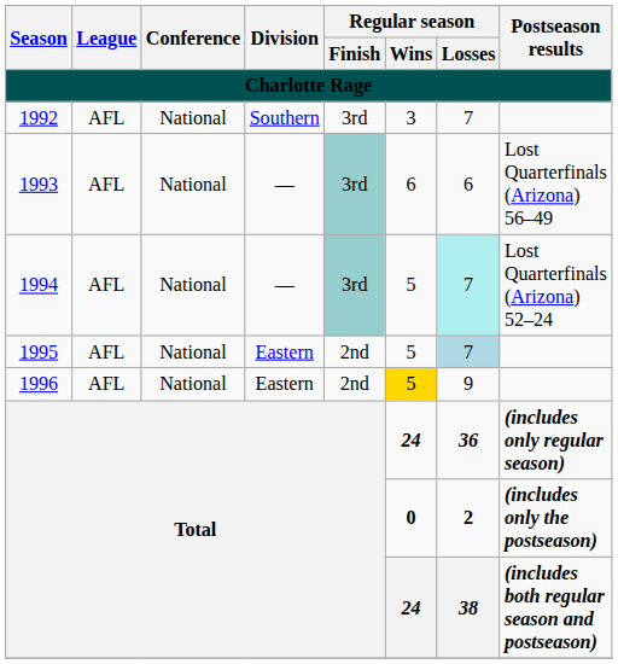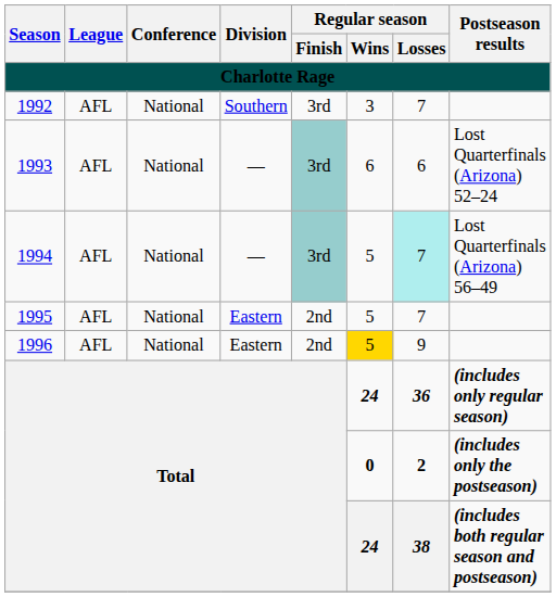1993 | Postseason results: Lost Quarterfinals (Arizona) 56–49 -> Lost Quarterfinals (Arizona) 52–24
1994 | Postseason results: Lost Quarterfinals (Arizona) 52–24 -> Lost Quarterfinals (Arizona) 56–49
1995 | Regular season / Losses: lightblue background -> no background
